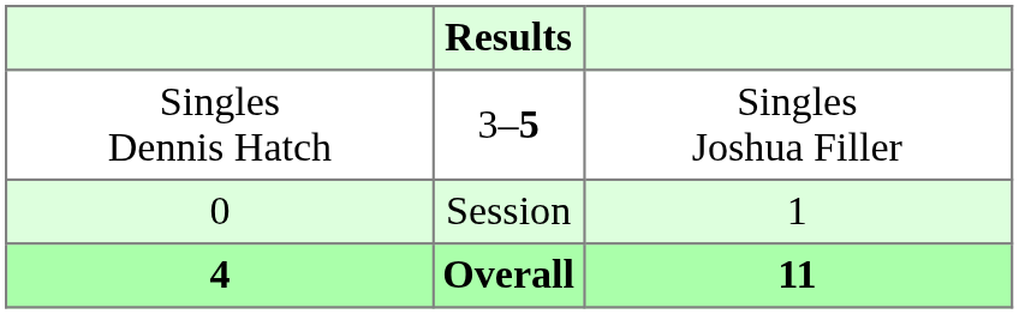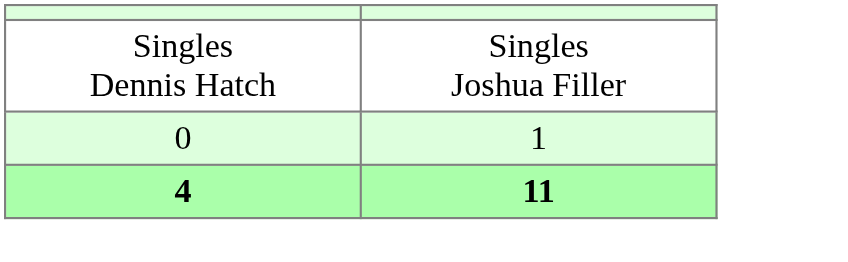- column: Results | 3–5 | Session | Overall
